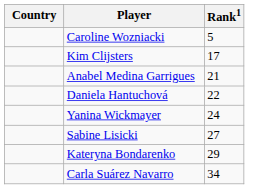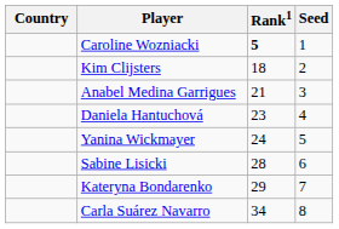+ column: Seed | 1 | 2 | 3 | 4 | 5 | 6 | 7 | 8
Caroline Wozniacki | Rank1: normal -> bold
Kim Clijsters | Rank1: 17 -> 18
Daniela Hantuchová | Rank1: 22 -> 23
Sabine Lisicki | Rank1: 27 -> 28
